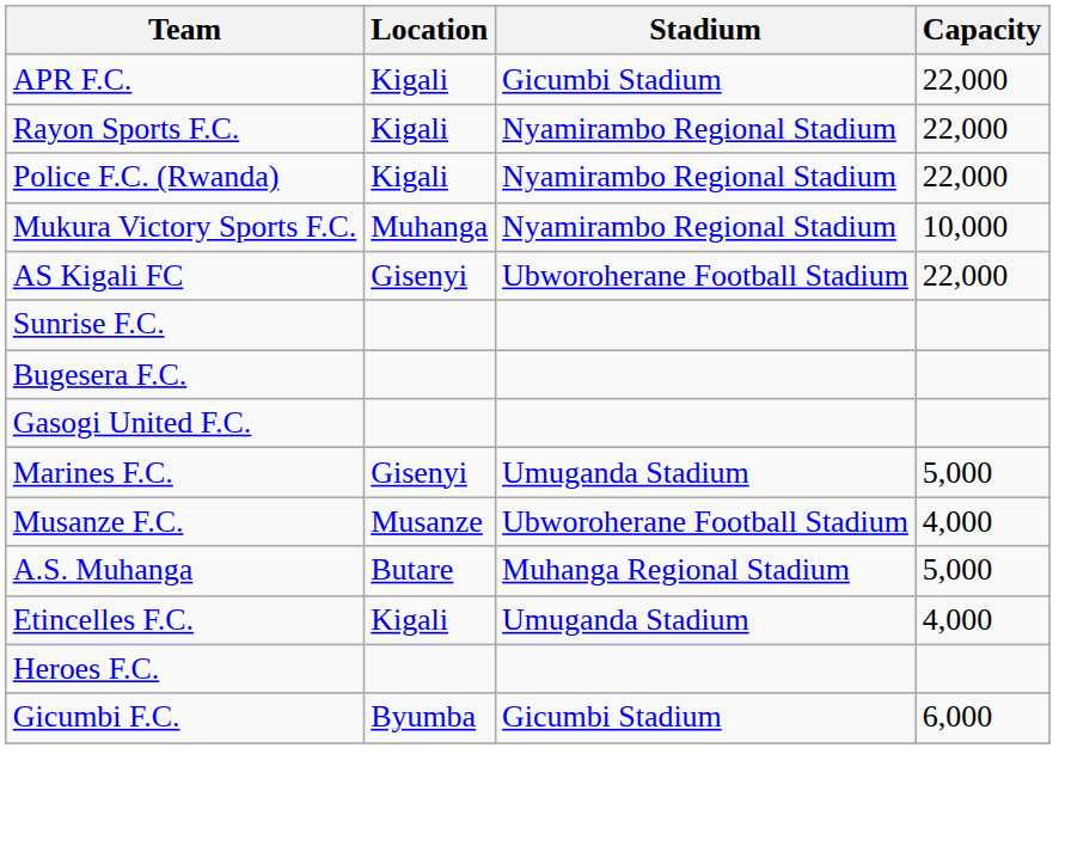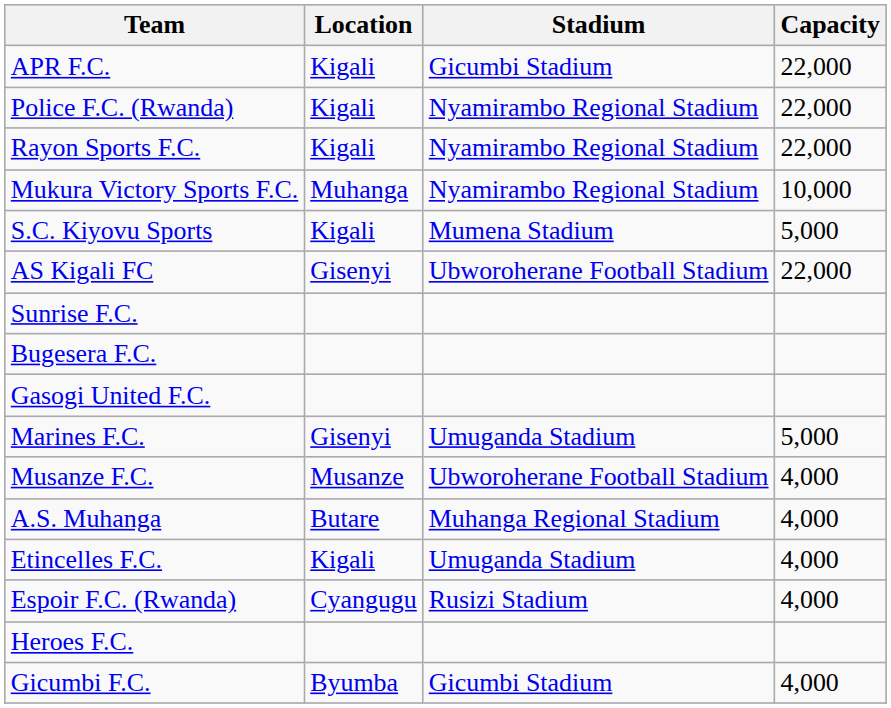rows swapped: Rayon Sports F.C. <-> Police F.C. (Rwanda)
+ row: S.C. Kiyovu Sports | Kigali | Mumena Stadium | 5,000
A.S. Muhanga | Capacity: 5,000 -> 4,000
+ row: Espoir F.C. (Rwanda) | Cyangugu | Rusizi Stadium | 4,000
Gicumbi F.C. | Capacity: 6,000 -> 4,000
